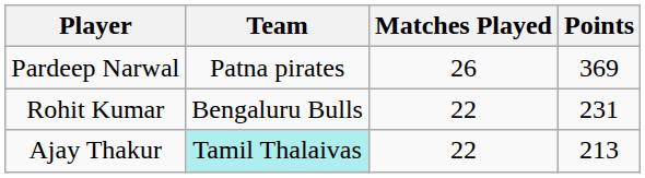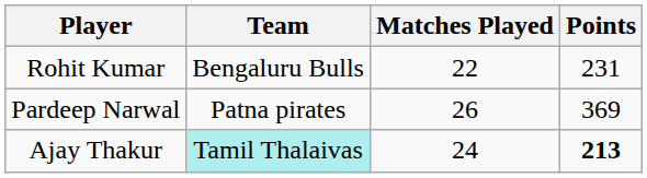rows swapped: Pardeep Narwal <-> Rohit Kumar
Ajay Thakur | Matches Played: 22 -> 24
Ajay Thakur | Points: normal -> bold
